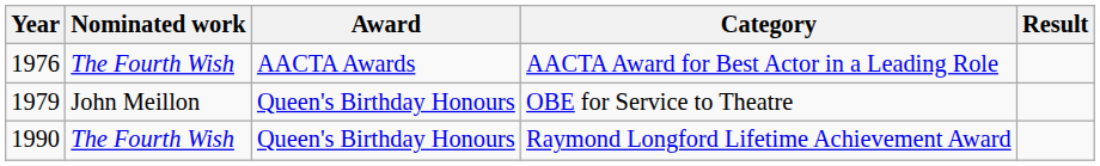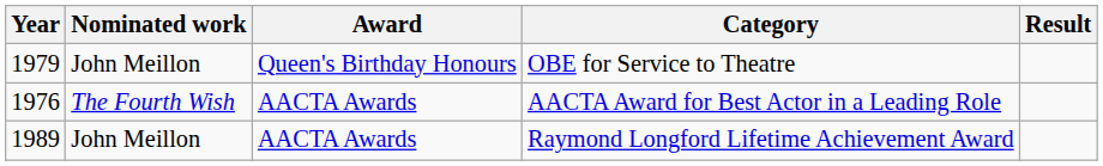rows swapped: AACTA Award for Best Actor in a Leading Role <-> OBE for Service to Theatre
Raymond Longford Lifetime Achievement Award | Year: 1990 -> 1989
Raymond Longford Lifetime Achievement Award | Nominated work: The Fourth Wish -> John Meillon
Raymond Longford Lifetime Achievement Award | Award: Queen's Birthday Honours -> AACTA Awards
